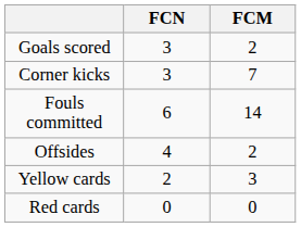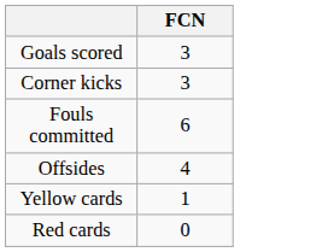- column: FCM | 2 | 7 | 14 | 2 | 3 | 0
Yellow cards | FCN: 2 -> 1
